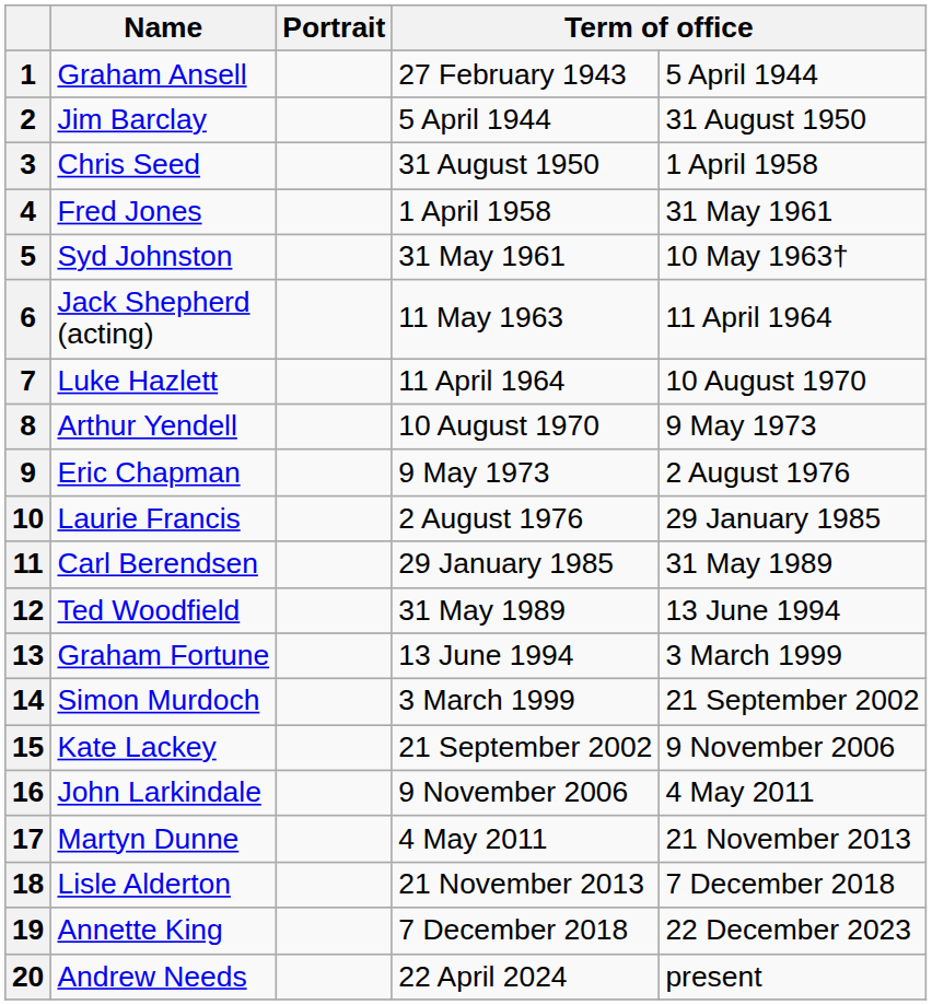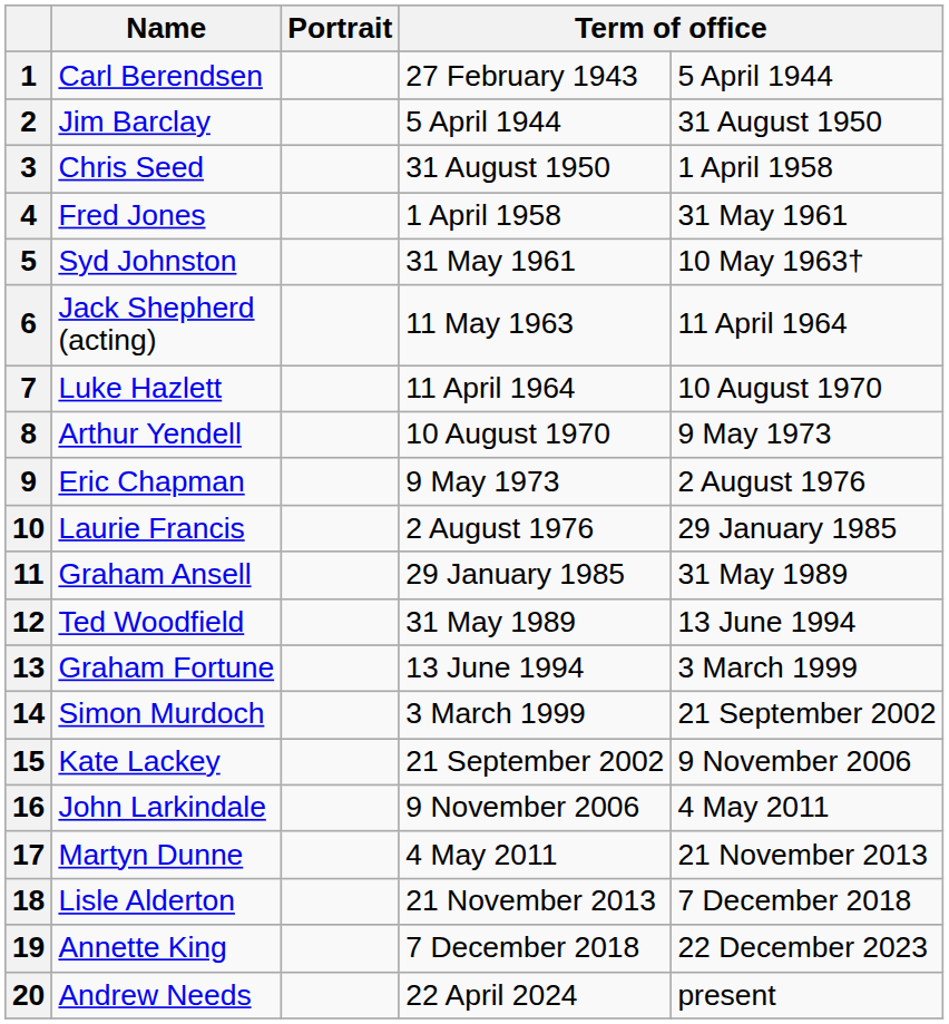1 | Name: Graham Ansell -> Carl Berendsen
11 | Name: Carl Berendsen -> Graham Ansell
